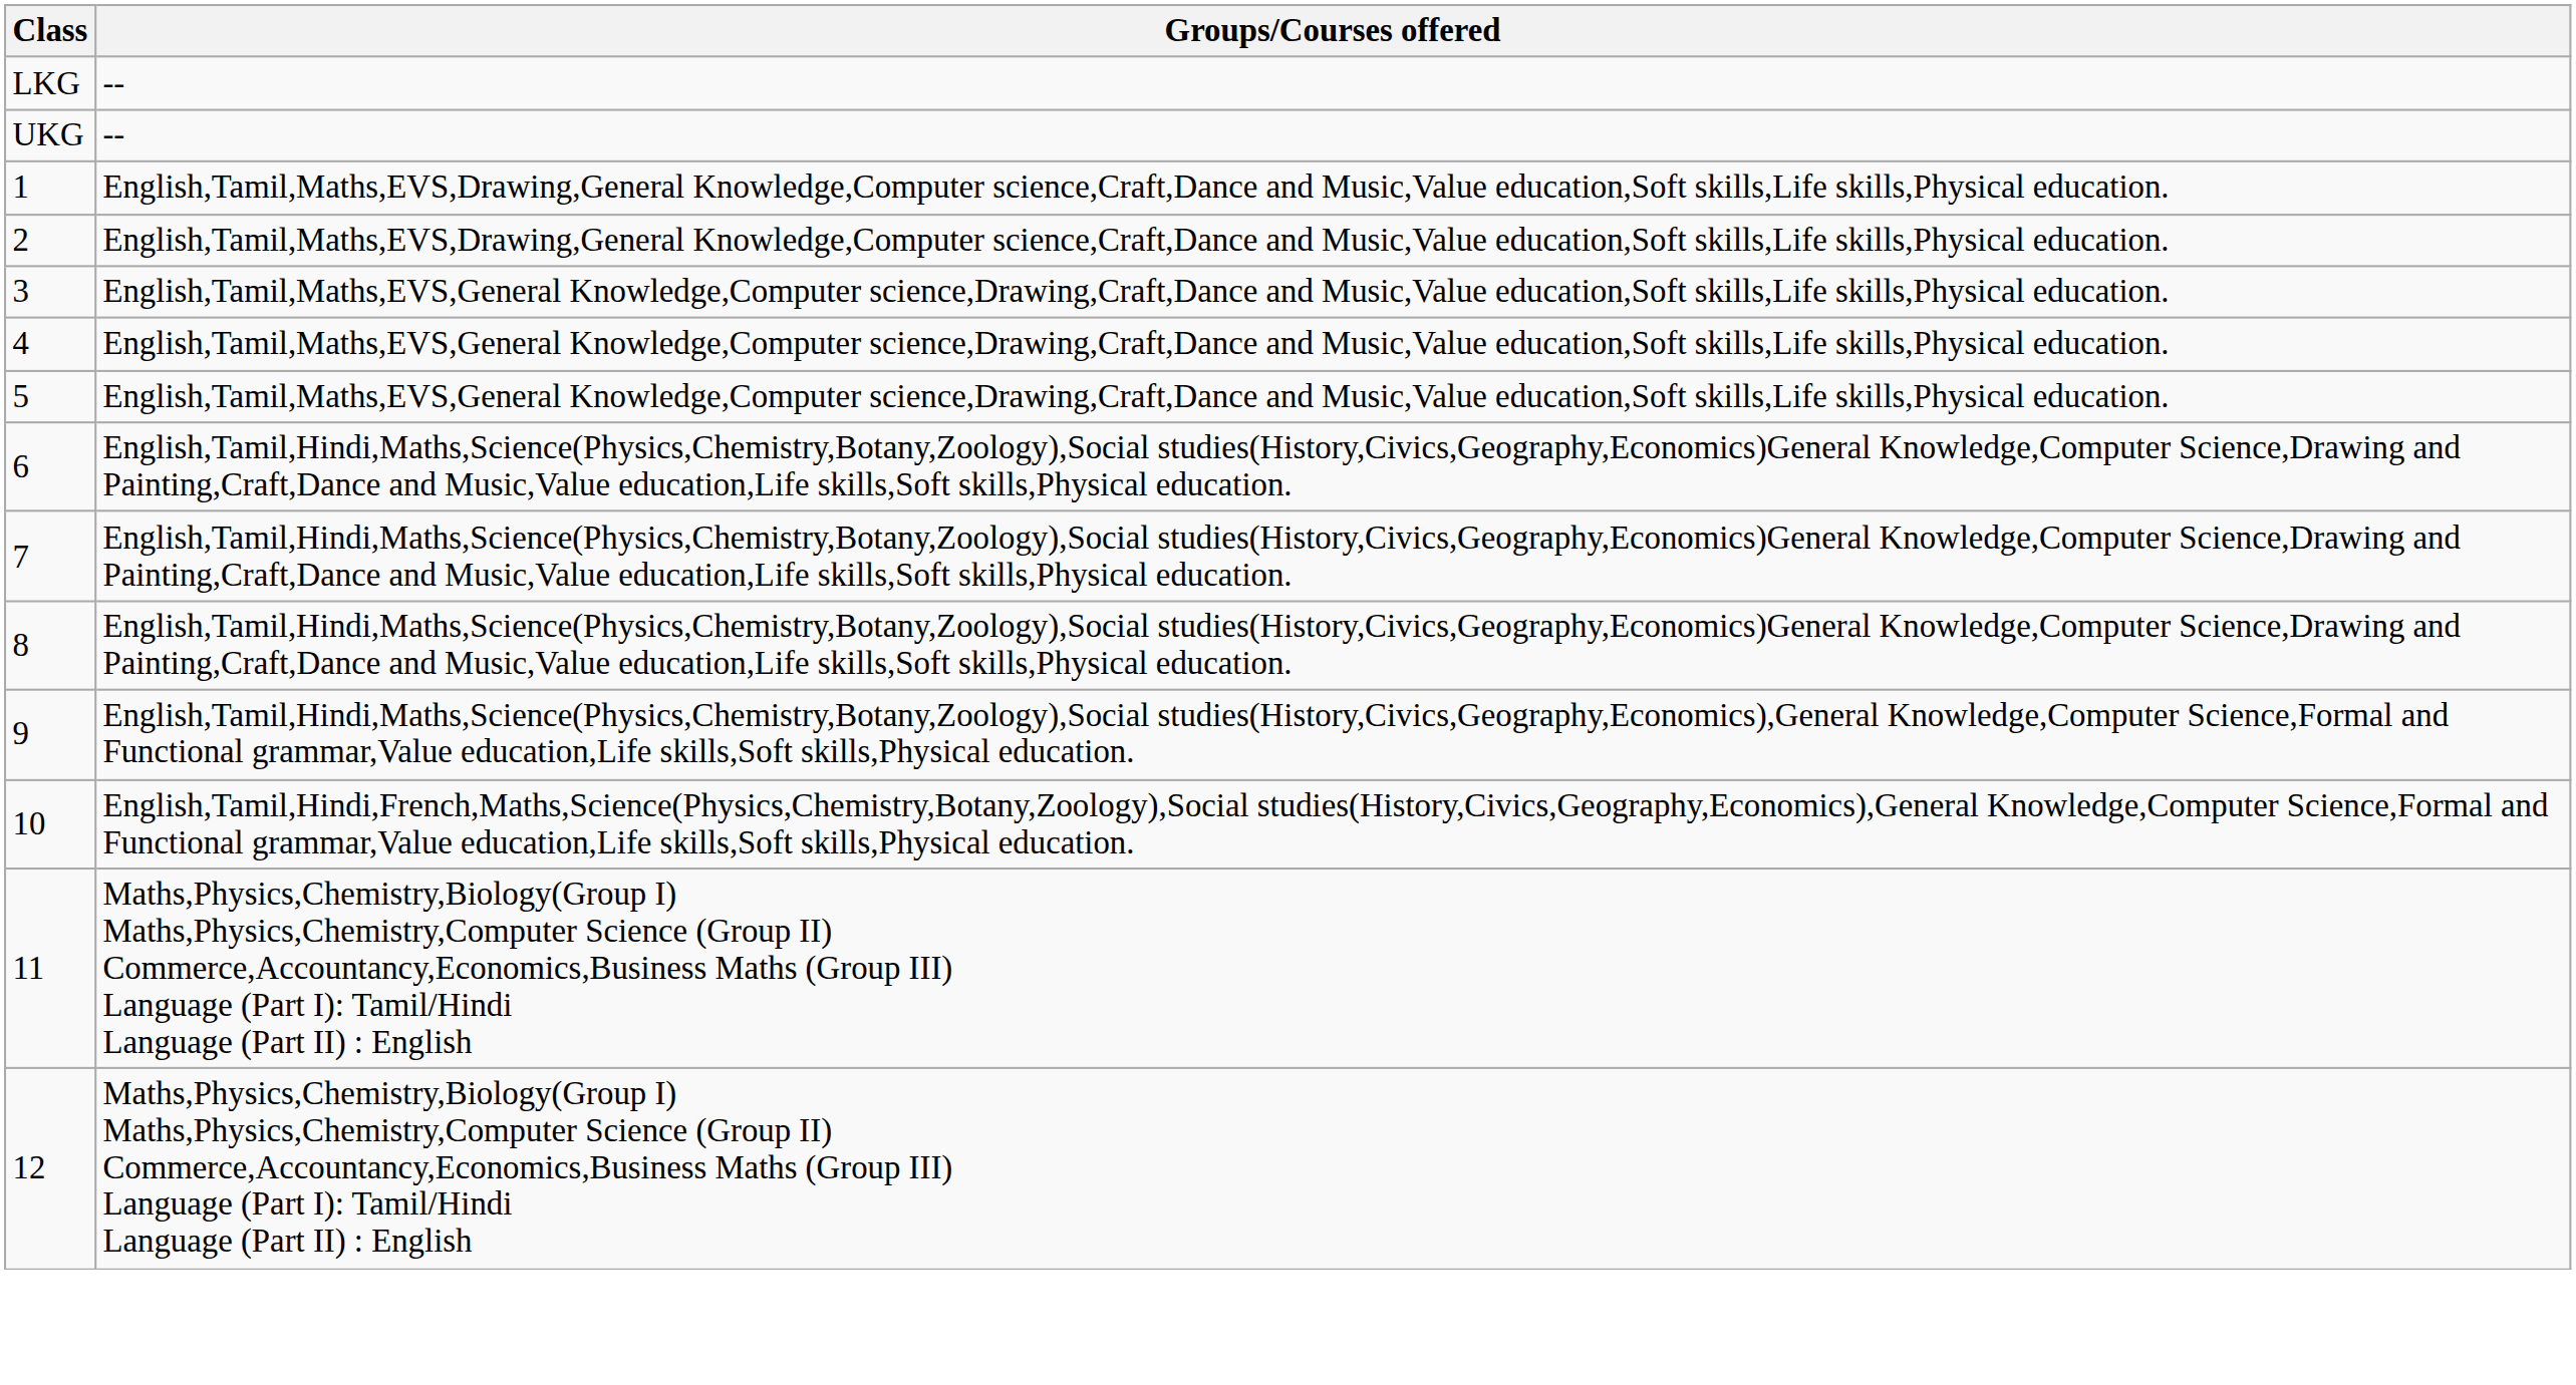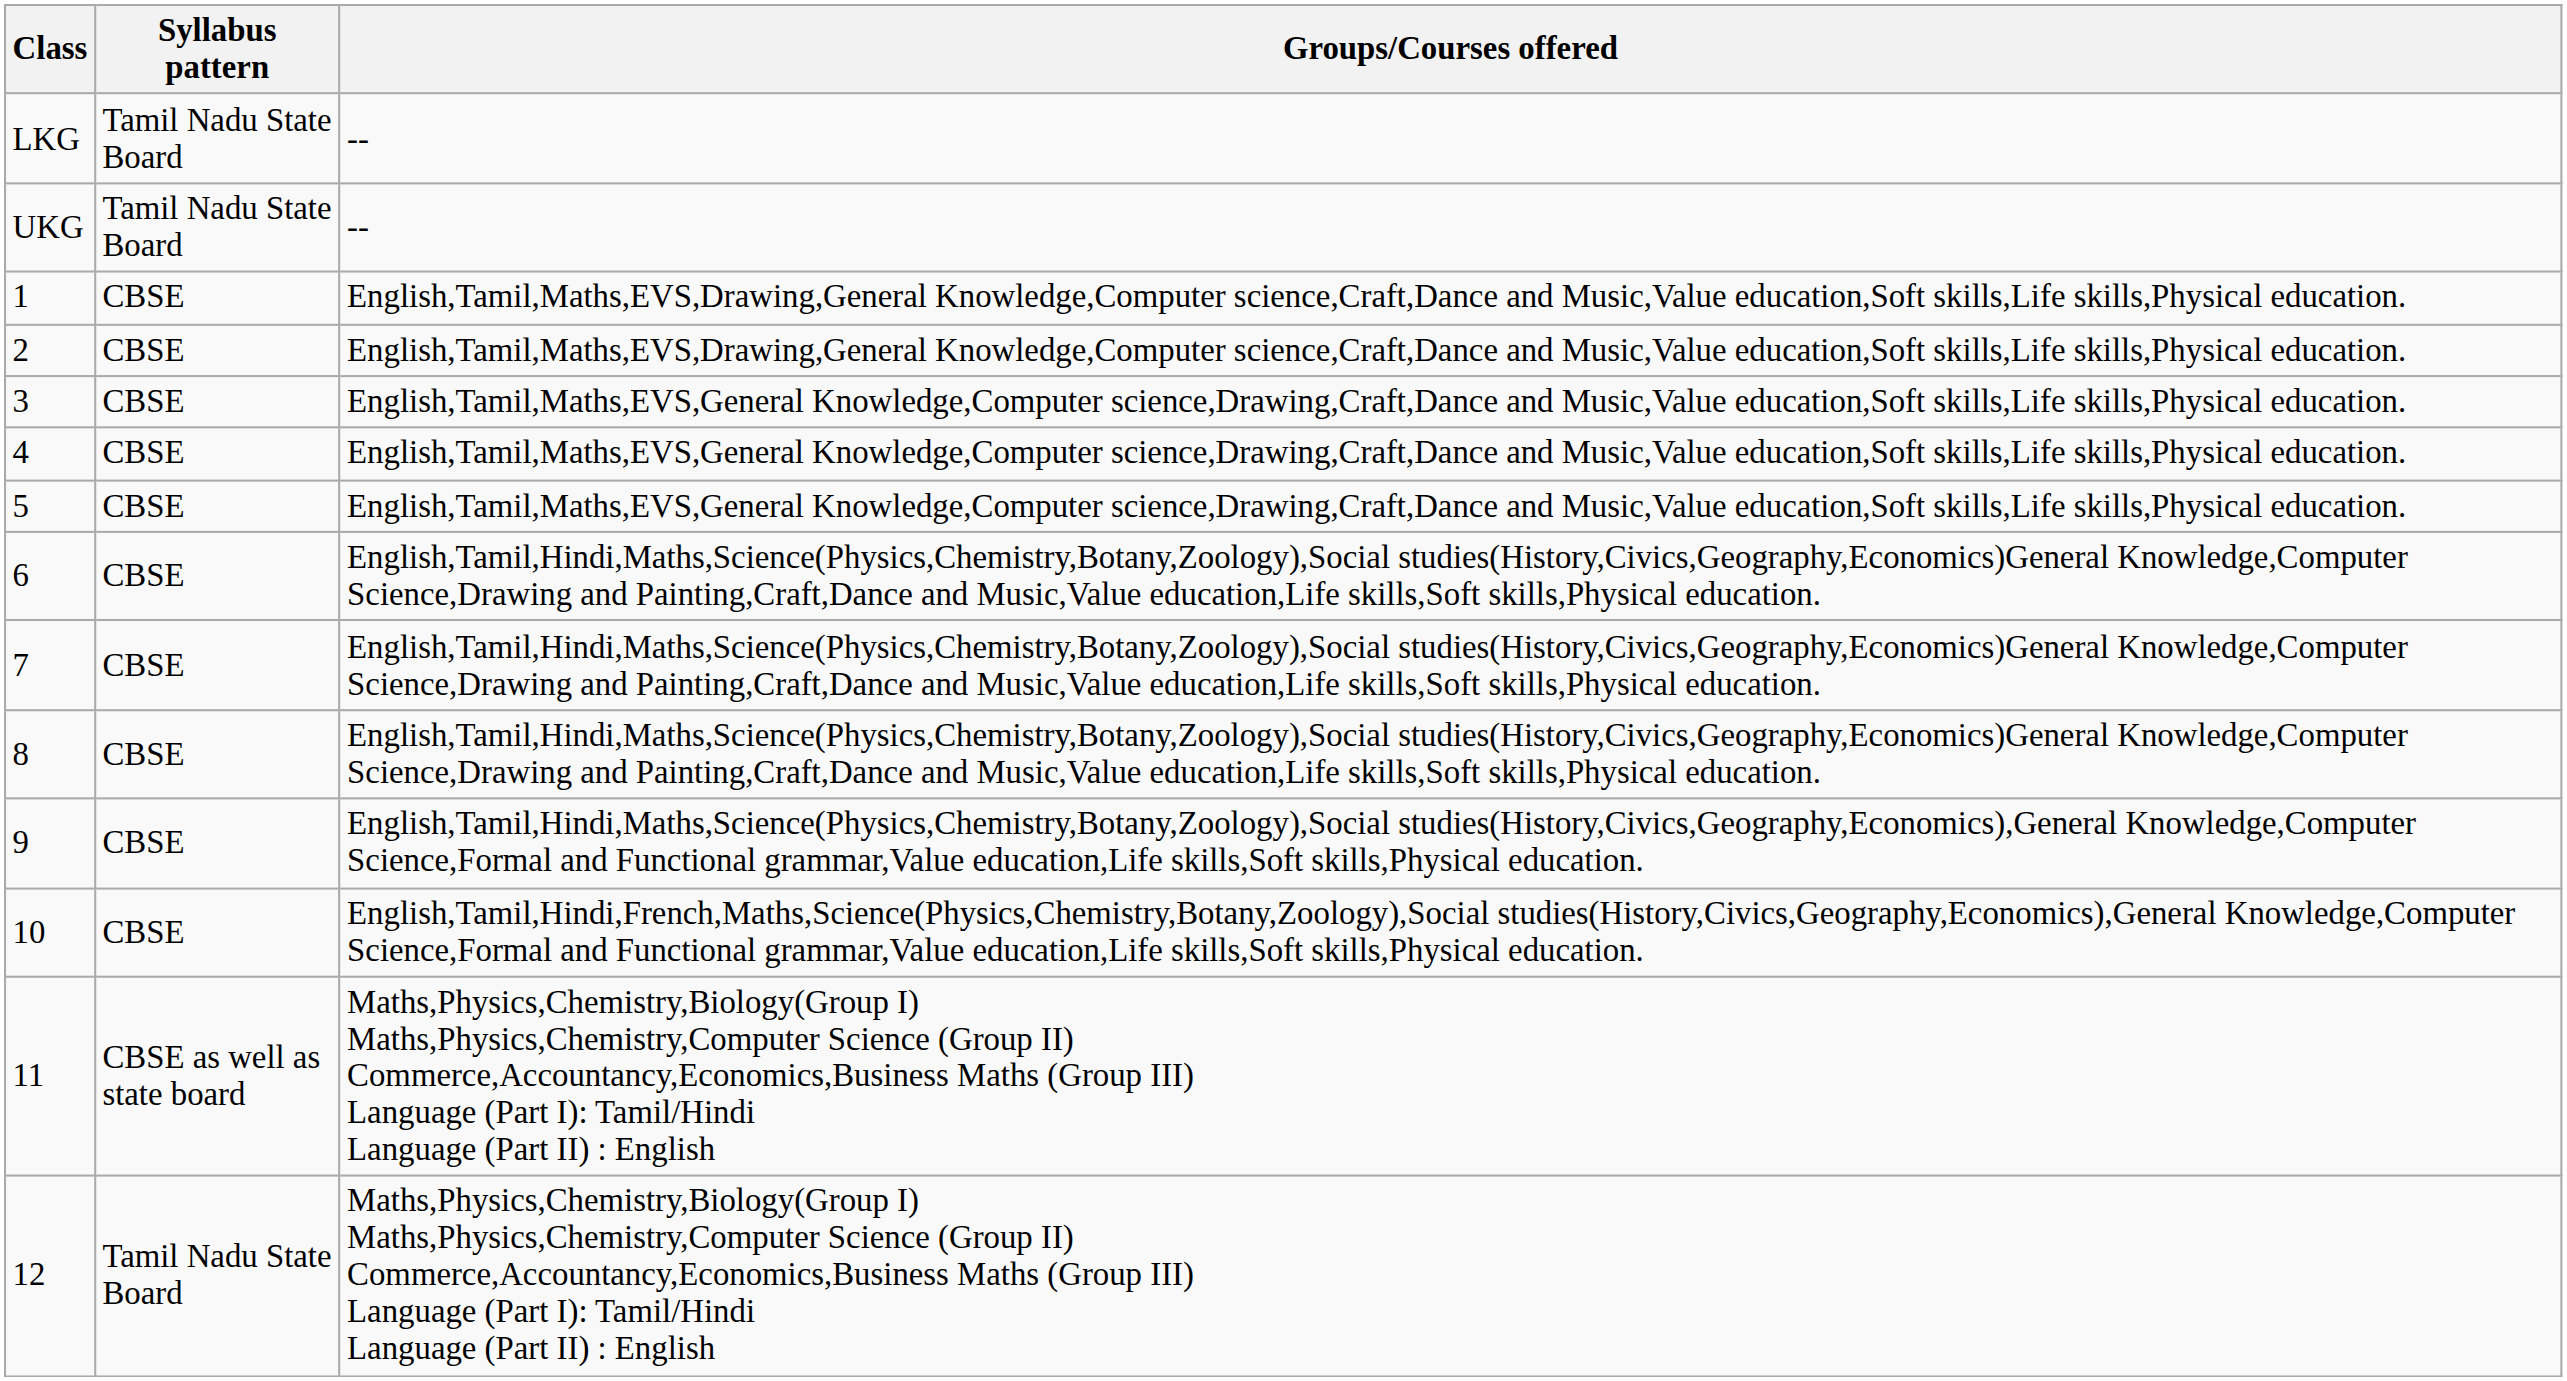+ column: Syllabus pattern | Tamil Nadu State Board | Tamil Nadu State Board | CBSE | CBSE | CBSE | CBSE | CBSE | CBSE | CBSE | CBSE | CBSE | CBSE | CBSE as well as state board | Tamil Nadu State Board
